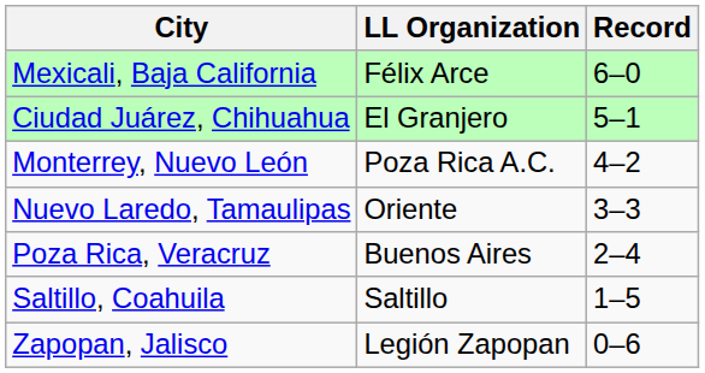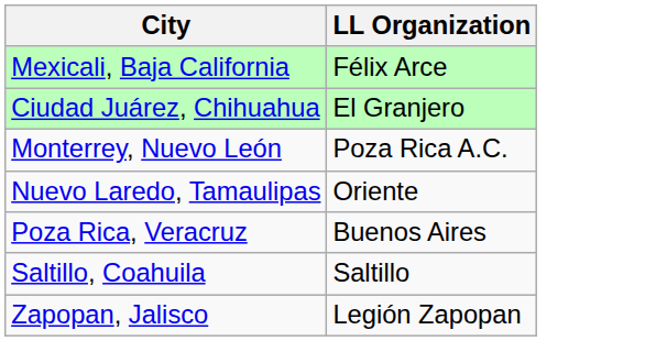- column: Record | 6–0 | 5–1 | 4–2 | 3–3 | 2–4 | 1–5 | 0–6
